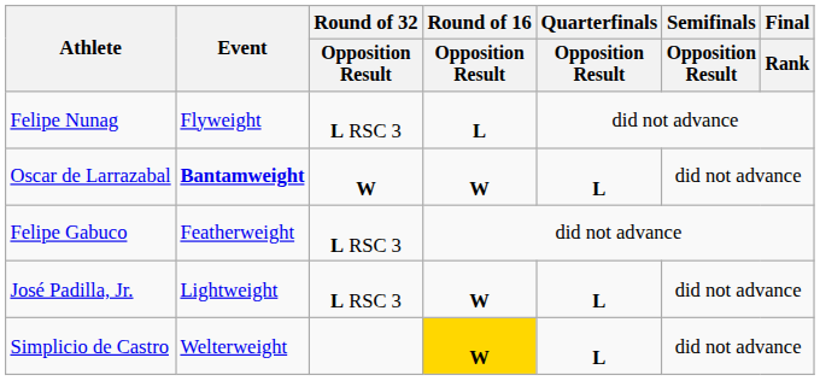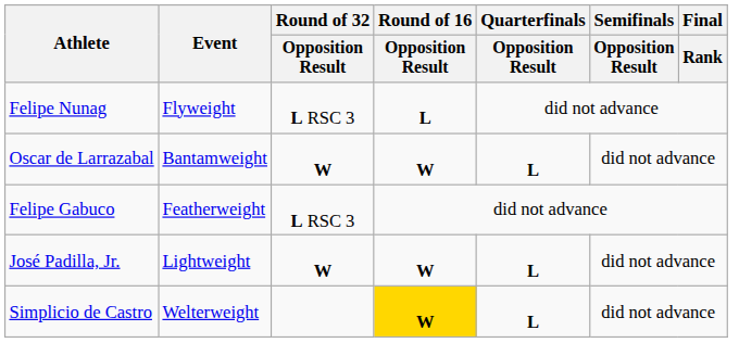Oscar de Larrazabal | Event: bold -> normal
José Padilla, Jr. | Round of 32 / Opposition Result: L RSC 3 -> W
